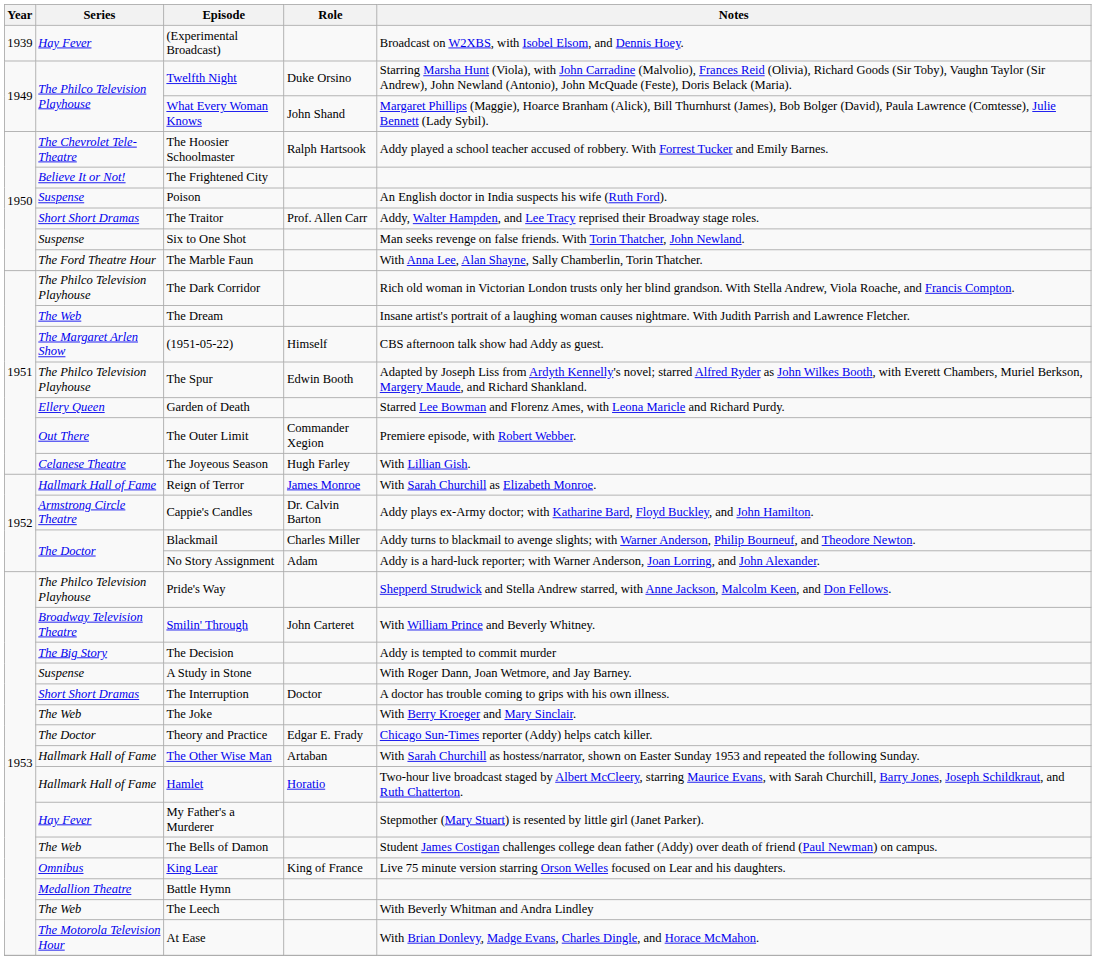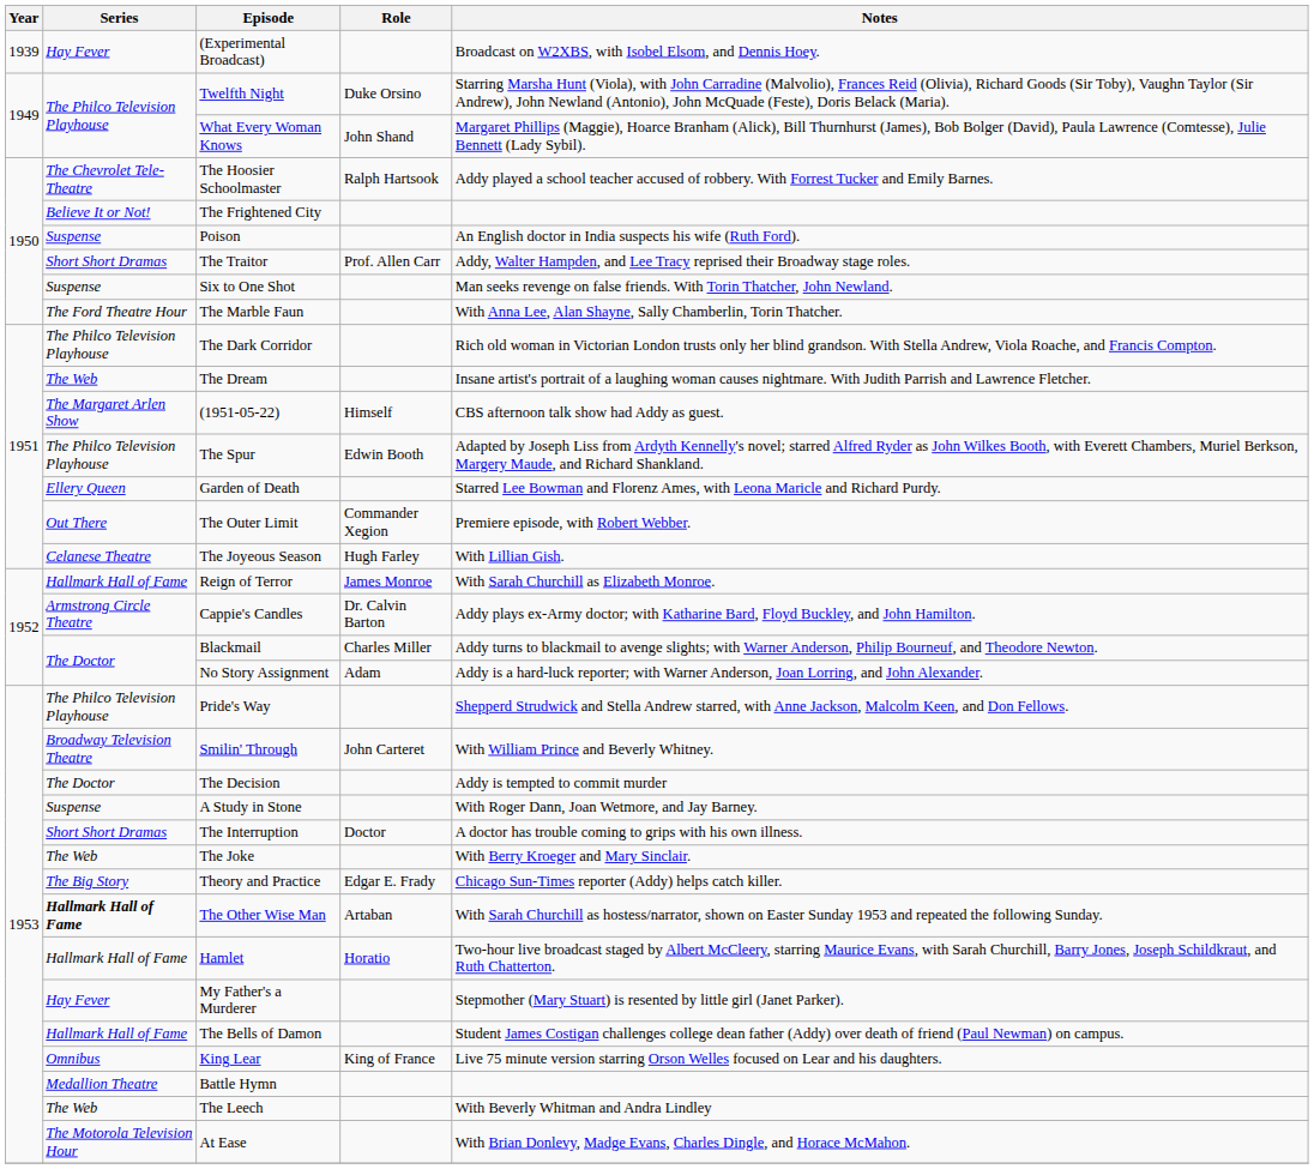The Decision | Series: The Big Story -> The Doctor
Theory and Practice | Series: The Doctor -> The Big Story
The Other Wise Man | Series: normal -> bold
The Bells of Damon | Series: The Web -> Hallmark Hall of Fame
